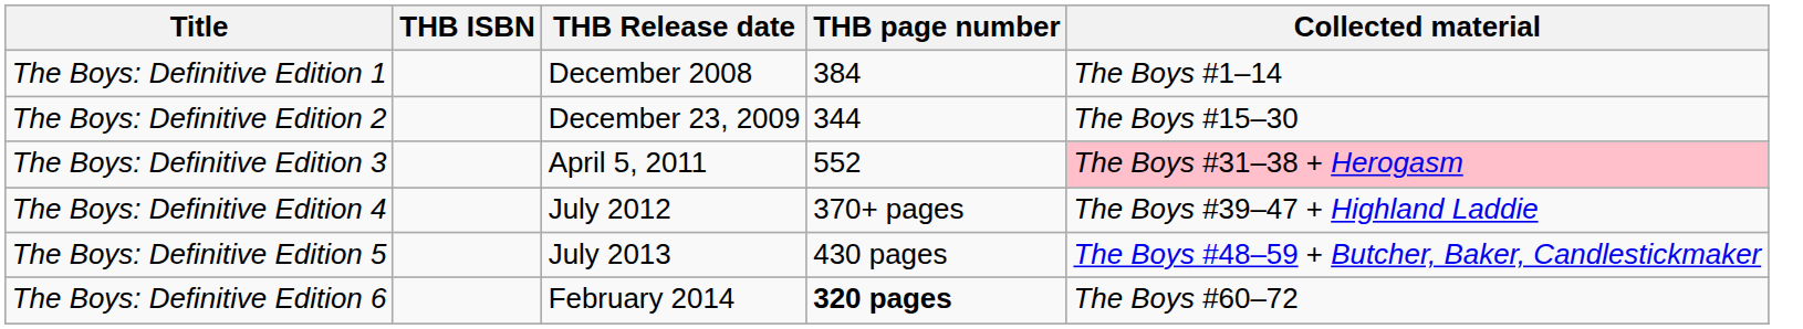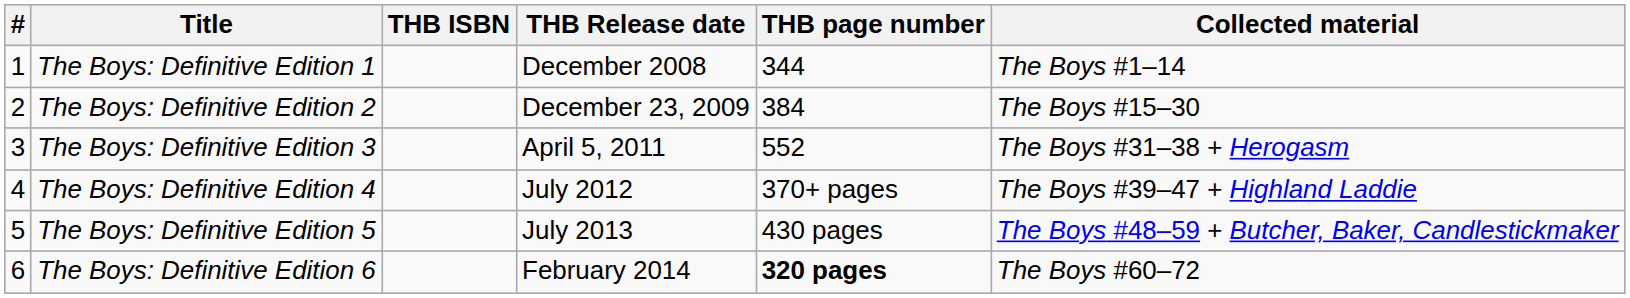+ column: # | 1 | 2 | 3 | 4 | 5 | 6
The Boys: Definitive Edition 1 | THB page number: 384 -> 344
The Boys: Definitive Edition 2 | THB page number: 344 -> 384
The Boys: Definitive Edition 3 | Collected material: pink background -> no background
